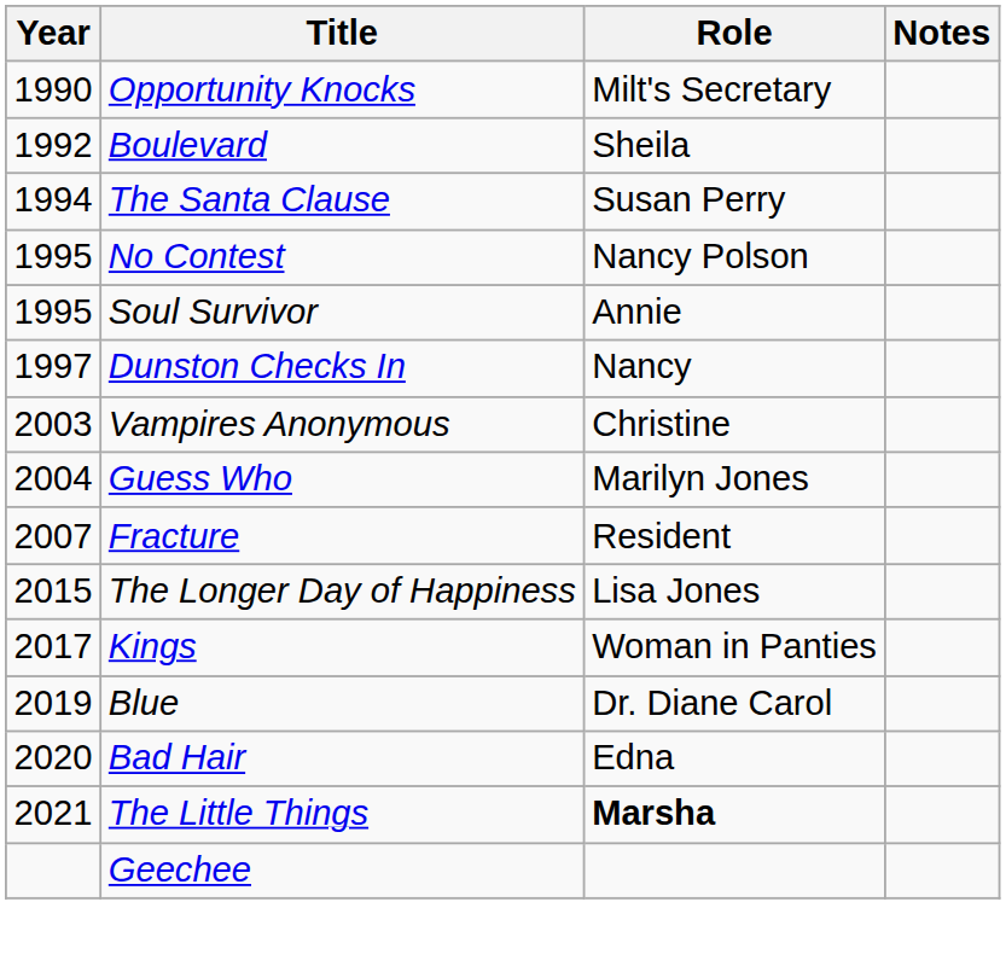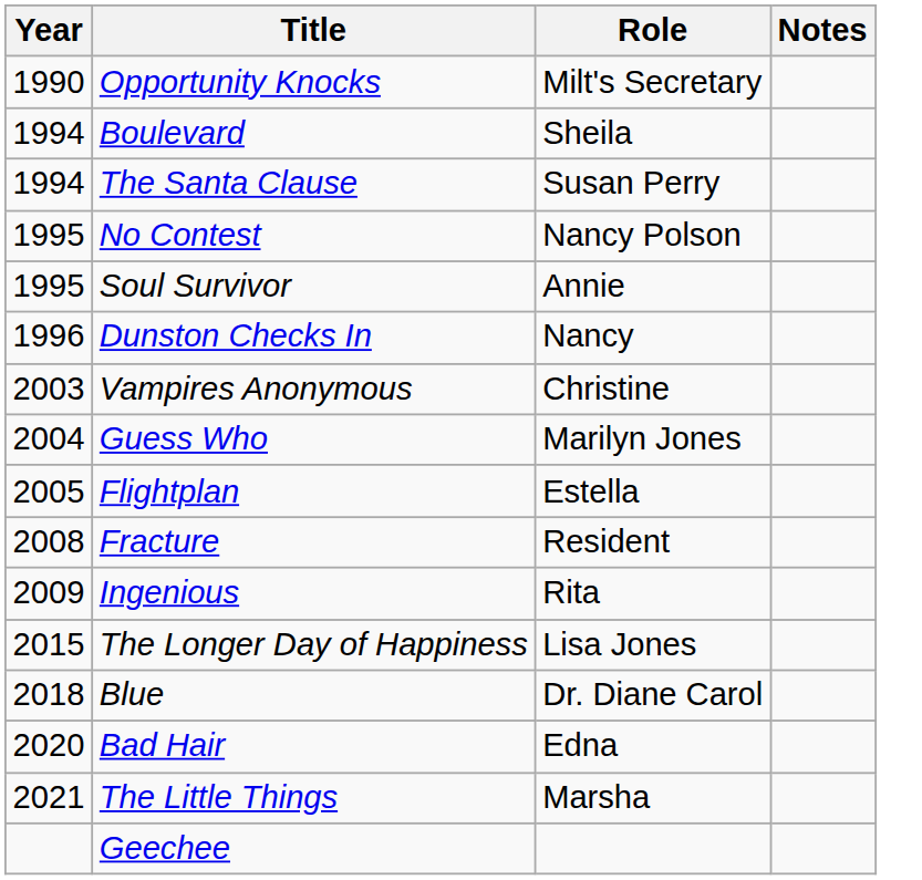Boulevard | Year: 1992 -> 1994
Dunston Checks In | Year: 1997 -> 1996
+ row: 2005 | Flightplan | Estella
Fracture | Year: 2007 -> 2008
+ row: 2009 | Ingenious | Rita
- row: 2017 | Kings | Woman in Panties
Blue | Year: 2019 -> 2018
The Little Things | Role: bold -> normal
